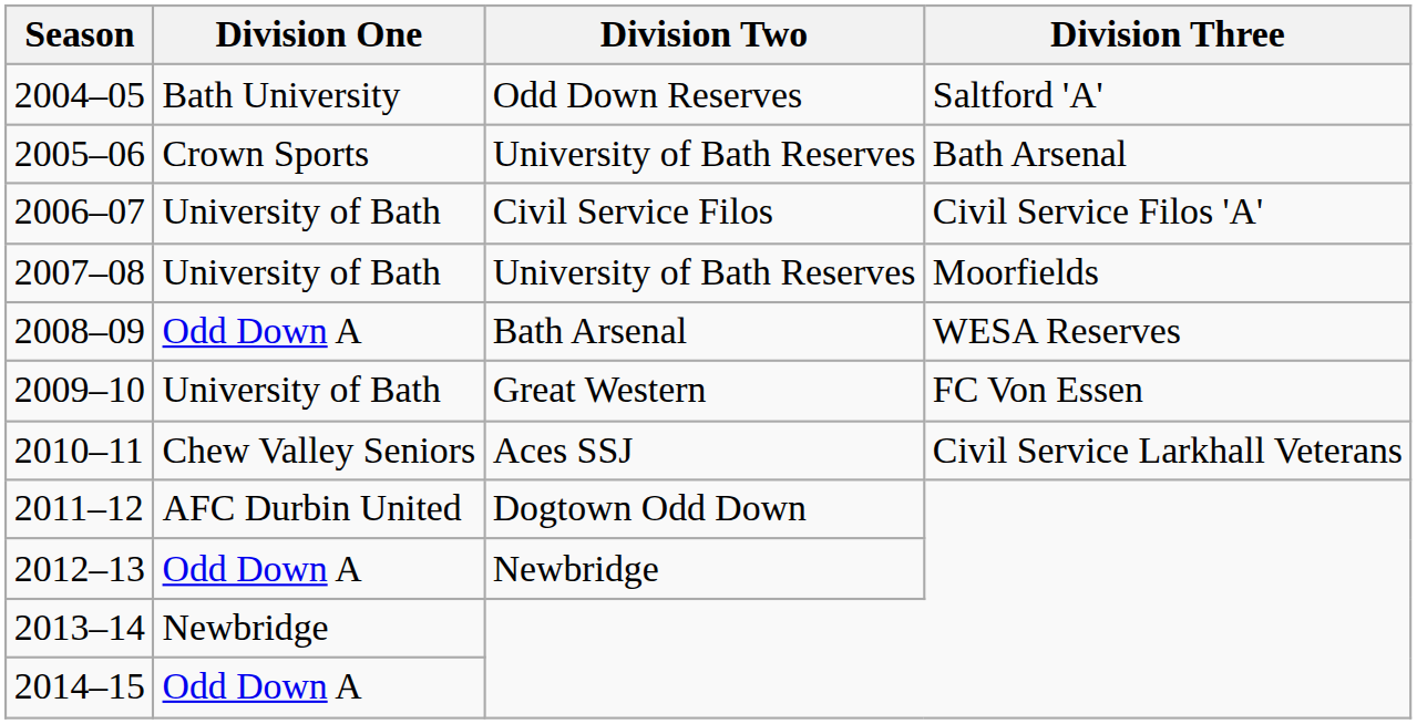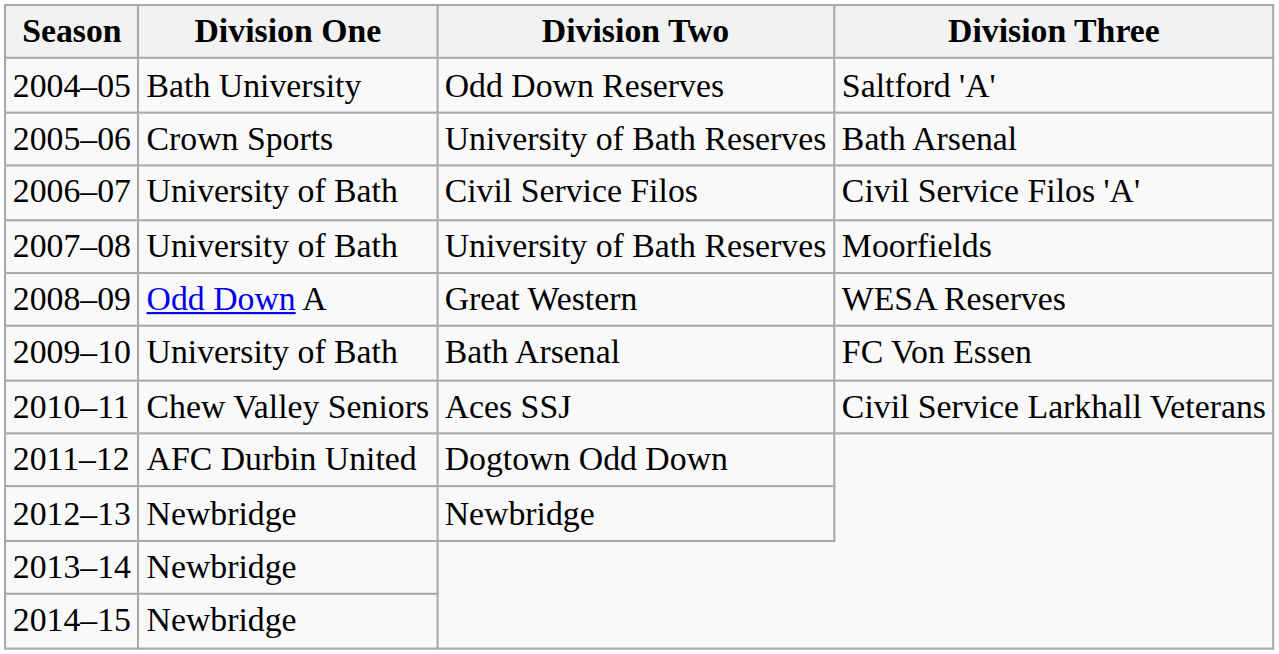2008–09 | Division Two: Bath Arsenal -> Great Western
2009–10 | Division Two: Great Western -> Bath Arsenal
2012–13 | Division One: Odd Down A -> Newbridge
2014–15 | Division One: Odd Down A -> Newbridge
